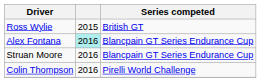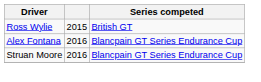Alex Fontana | column 2: paleturquoise background -> no background
- row: Colin Thompson | 2016 | Pirelli World Challenge
